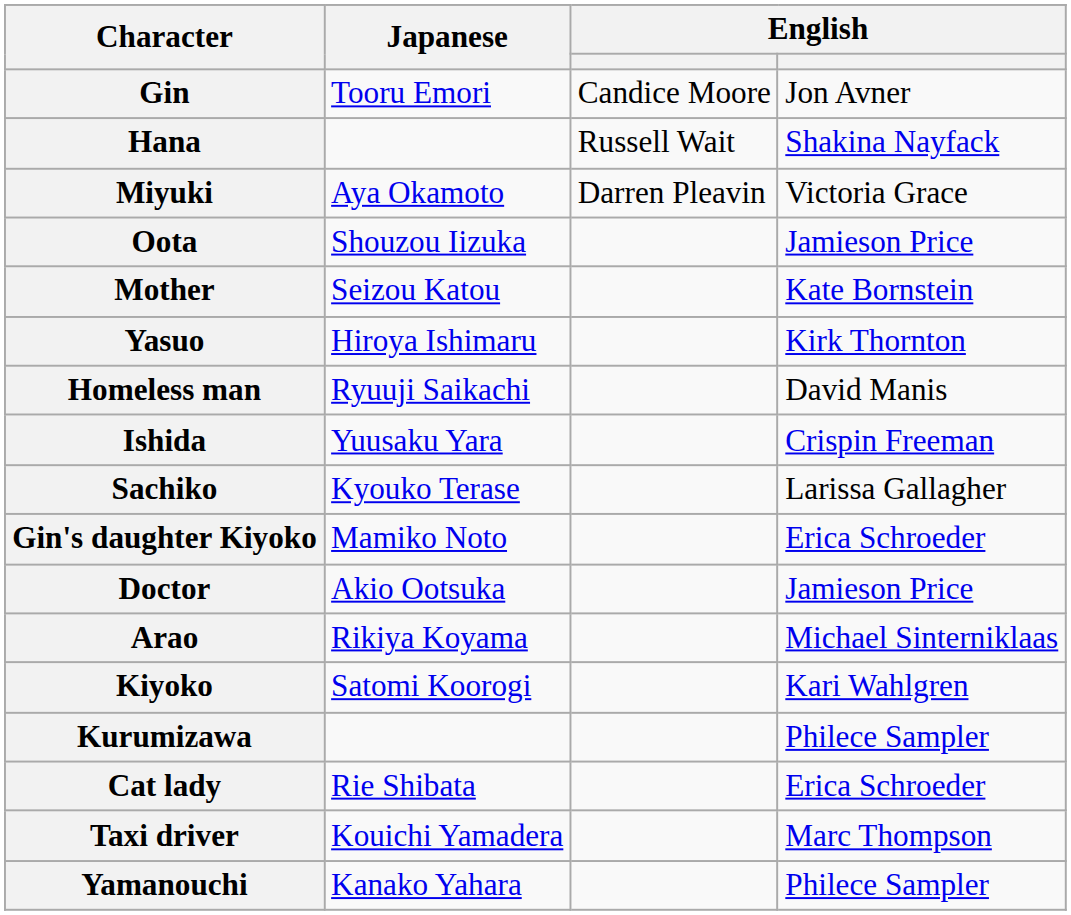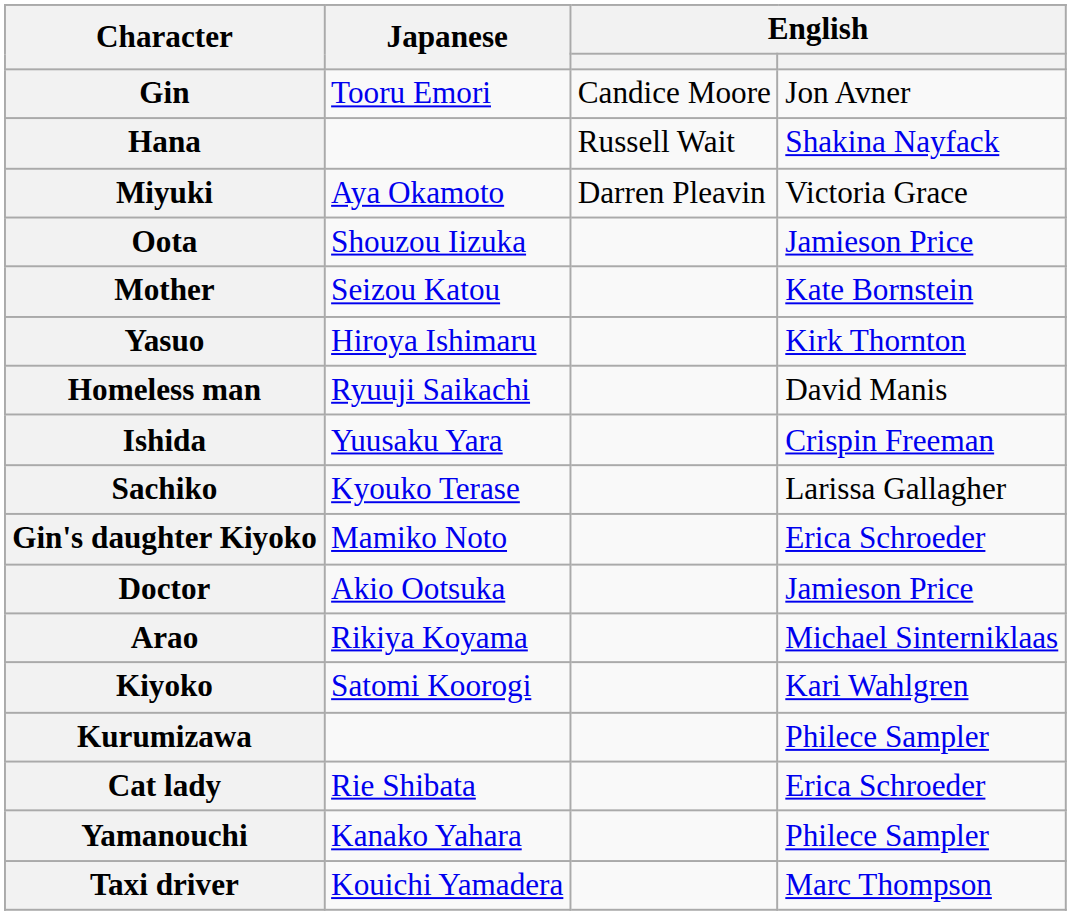rows swapped: Taxi driver <-> Yamanouchi
